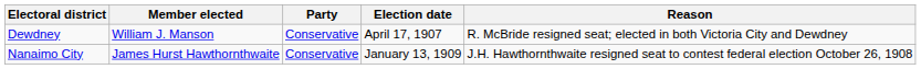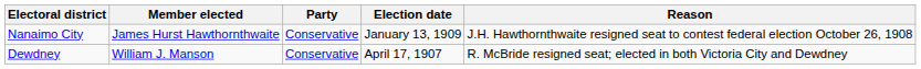rows swapped: Dewdney <-> Nanaimo City
